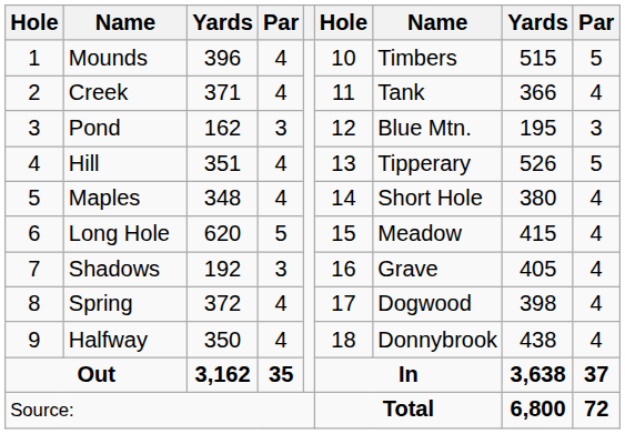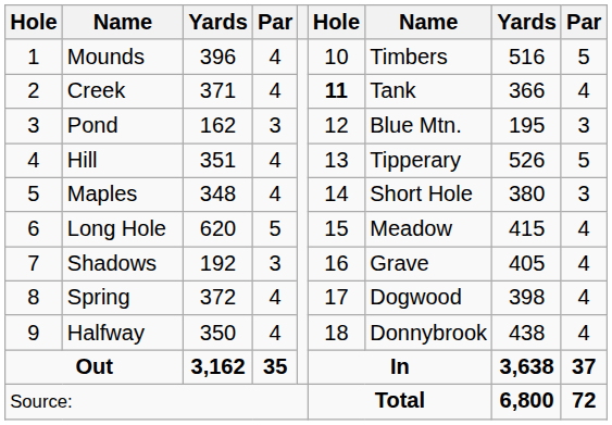Mounds | column 8: 515 -> 516
Creek | column 6: normal -> bold
Maples | column 9: 4 -> 3
